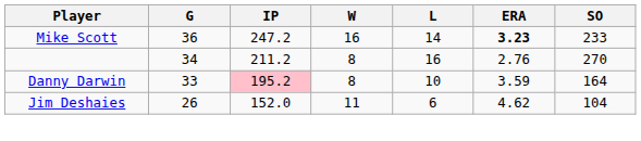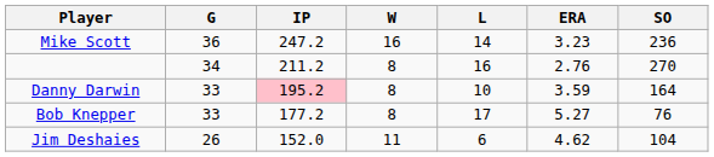Mike Scott | ERA: bold -> normal
Mike Scott | SO: 233 -> 236
+ row: Bob Knepper | 33 | 177.2 | 8 | 17 | 5.27 | 76
